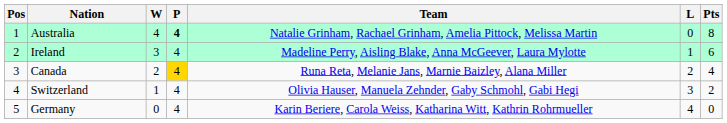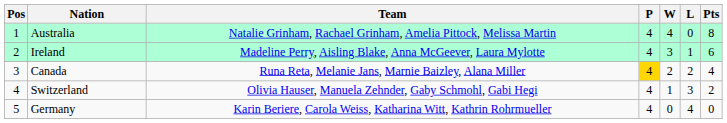columns swapped: Team <-> W
Australia | P: bold -> normal
